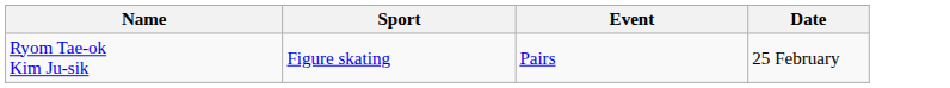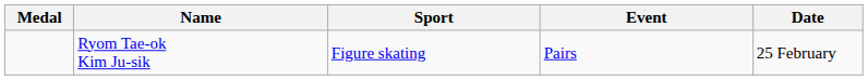+ column: Medal
